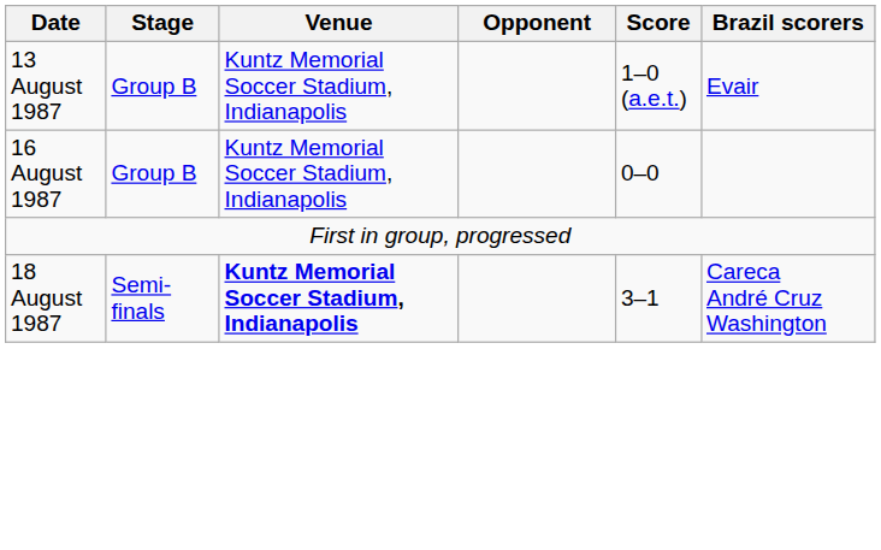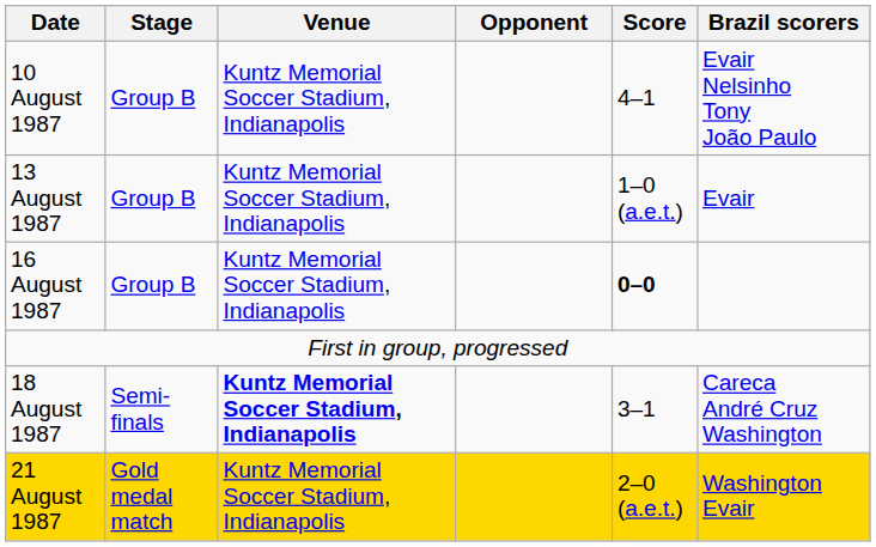+ row: 10 August 1987 | Group B | Kuntz Memorial Soccer Stadium, Indianapolis | 4–1 | Evair Nelsinho Tony João Paulo
16 August 1987 | Score: normal -> bold
+ row: 21 August 1987 | Gold medal match | Kuntz Memorial Soccer Stadium, Indianapolis | 2–0 (a.e.t.) | Washington Evair
